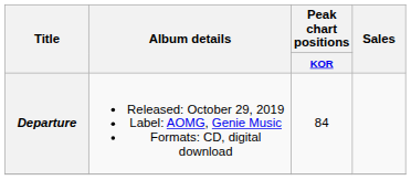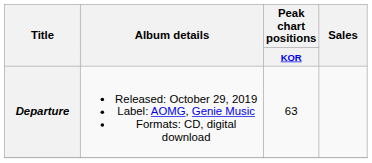Departure | Peak chart positions / KOR: 84 -> 63
